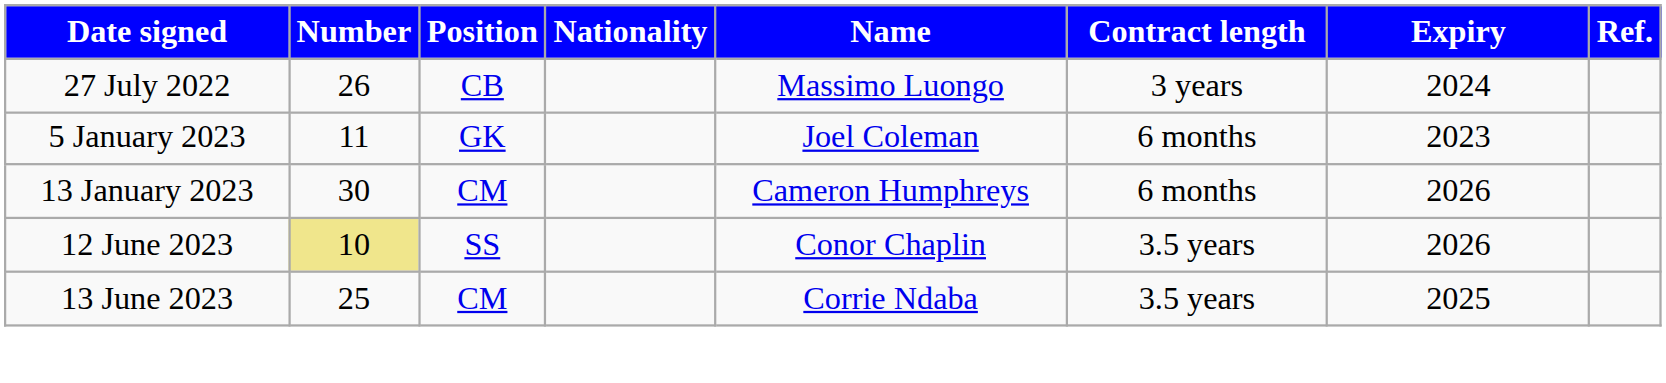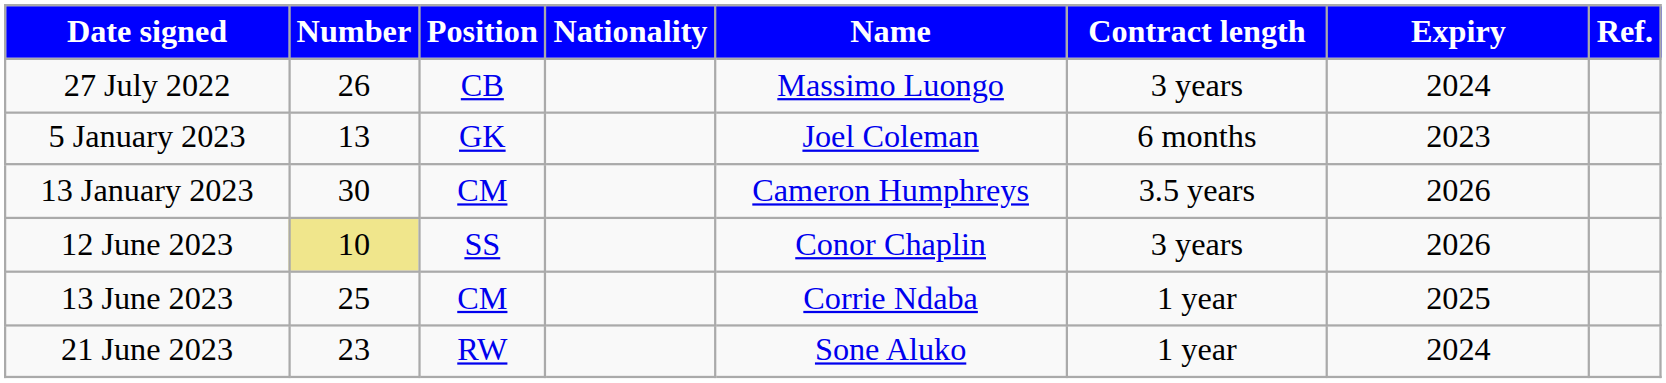5 January 2023 | Number: 11 -> 13
13 January 2023 | Contract length: 6 months -> 3.5 years
12 June 2023 | Contract length: 3.5 years -> 3 years
13 June 2023 | Contract length: 3.5 years -> 1 year
+ row: 21 June 2023 | 23 | RW | Sone Aluko | 1 year | 2024
